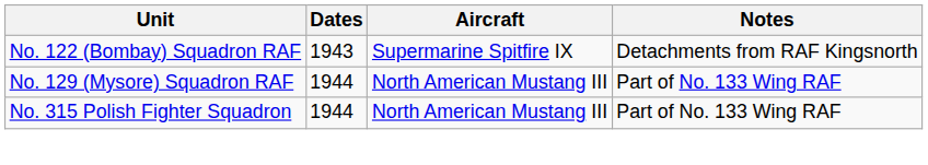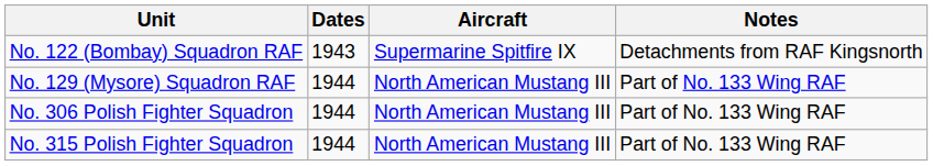+ row: No. 306 Polish Fighter Squadron | 1944 | North American Mustang III | Part of No. 133 Wing RAF
